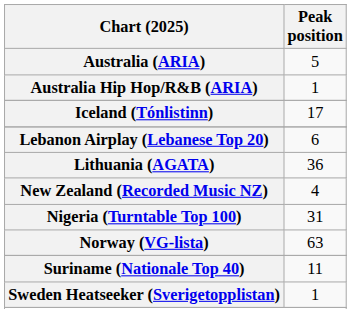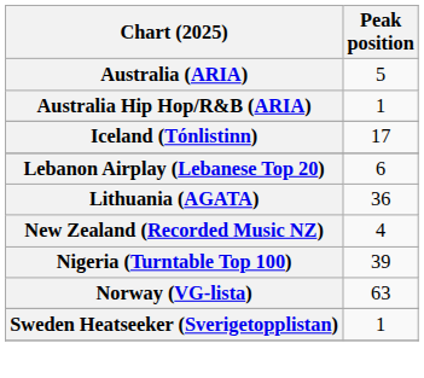Nigeria (Turntable Top 100) | Peak position: 31 -> 39
- row: Suriname (Nationale Top 40) | 11
